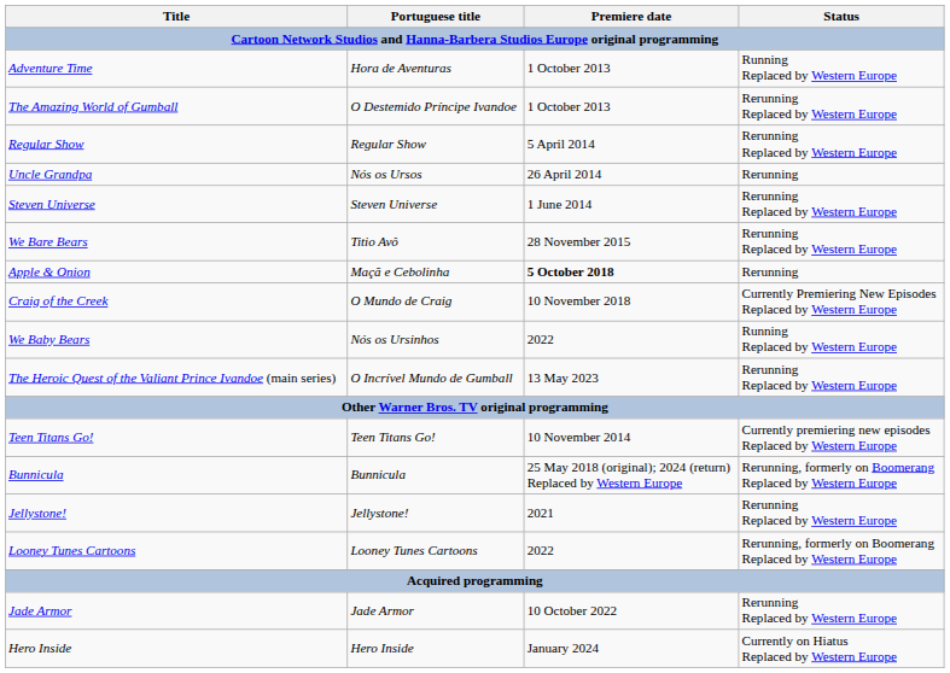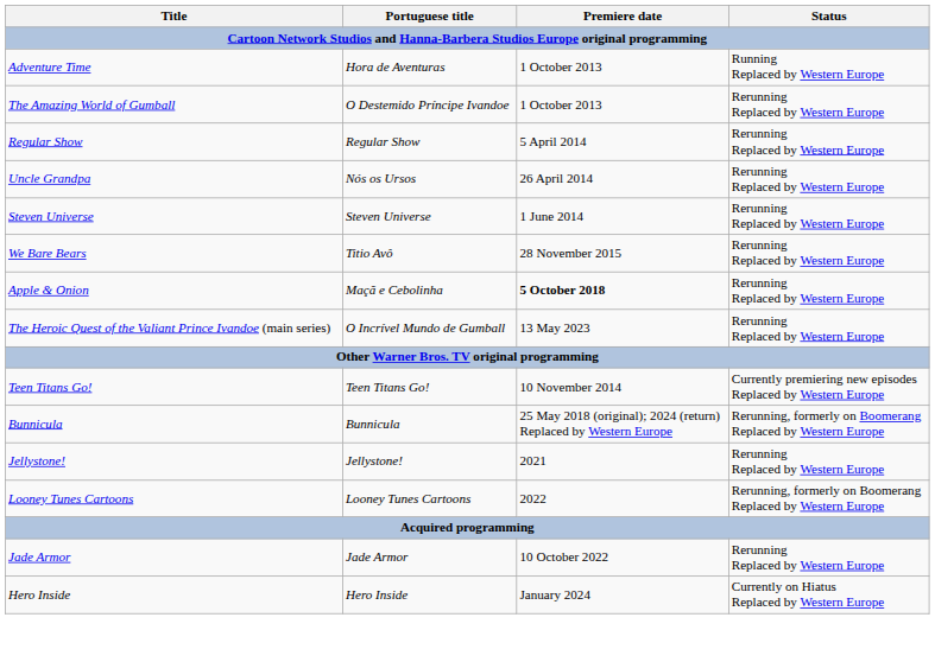Uncle Grandpa | Status: Rerunning -> Rerunning Replaced by Western Europe
Apple & Onion | Status: Rerunning -> Rerunning Replaced by Western Europe
- row: Craig of the Creek | O Mundo de Craig | 10 November 2018 | Currently Premiering New Episodes Replaced by Western Europe
- row: We Baby Bears | Nós os Ursinhos | 2022 | Running Replaced by Western Europe
